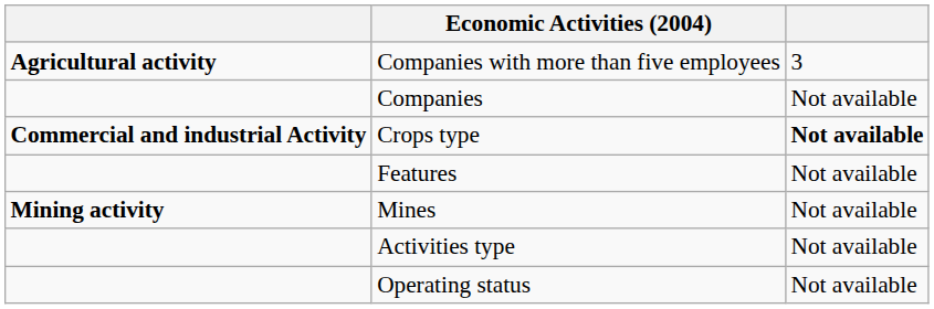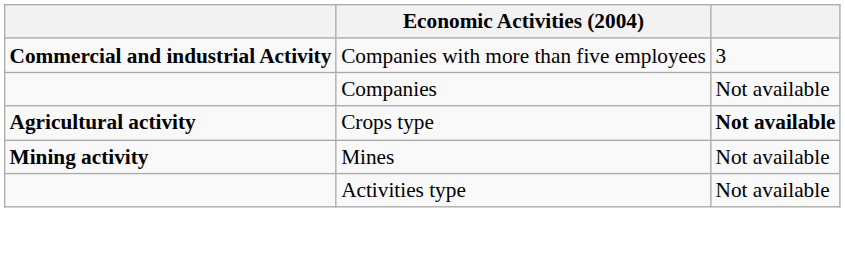Companies with more than five employees | column 1: Agricultural activity -> Commercial and industrial Activity
Crops type | column 1: Commercial and industrial Activity -> Agricultural activity
- row: Features | Not available
- row: Operating status | Not available
